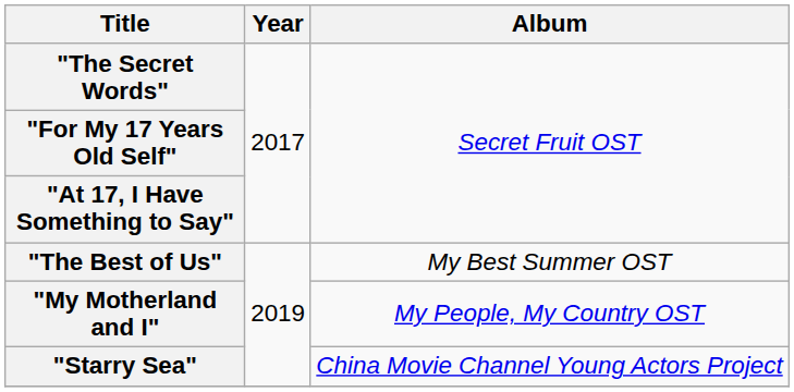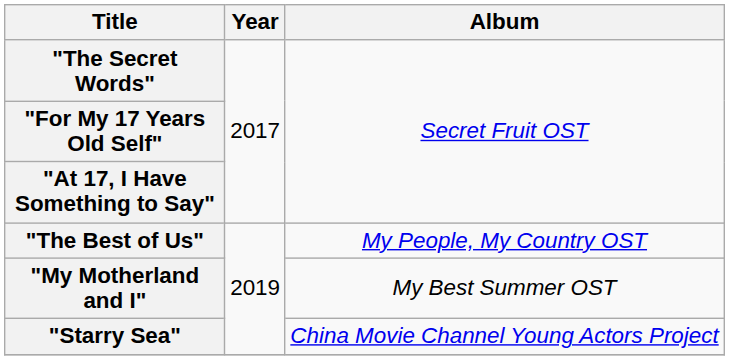"The Best of Us" | Album: My Best Summer OST -> My People, My Country OST
"My Motherland and I" | Album: My People, My Country OST -> My Best Summer OST
